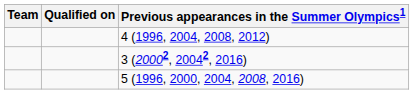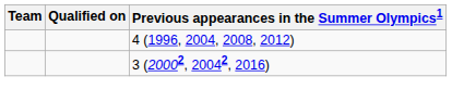- row: 5 (1996, 2000, 2004, 2008, 2016)
